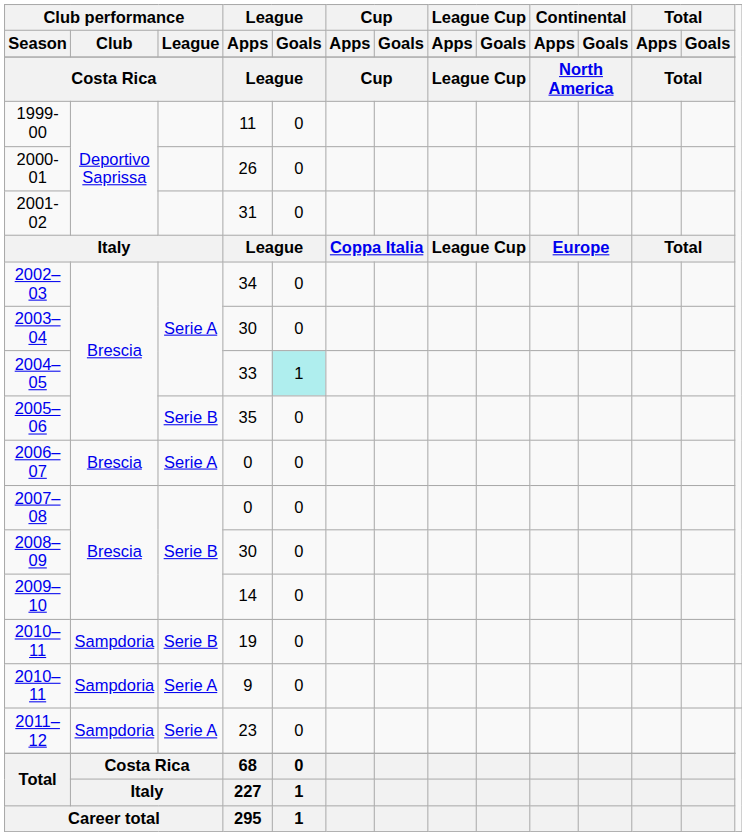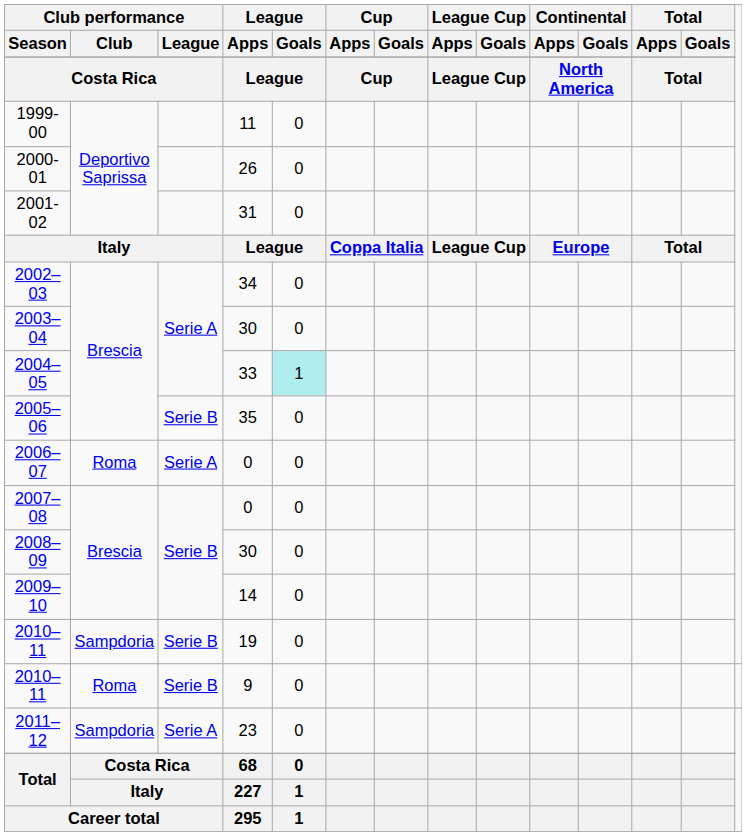2006–07 | Club performance / Club: Brescia -> Roma
2010–11 / 9 | Club performance / Club: Sampdoria -> Roma
2010–11 / 9 | Club performance / League: Serie A -> Serie B
